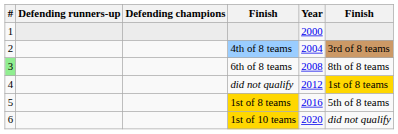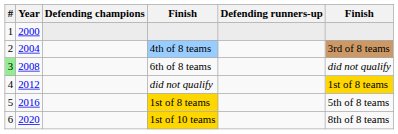columns swapped: Year <-> Defending runners-up
6th of 8 teams | column 6: 8th of 8 teams -> did not qualify
1st of 10 teams | column 6: did not qualify -> 8th of 8 teams
